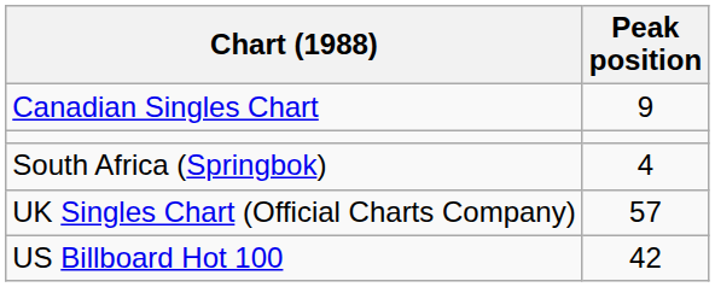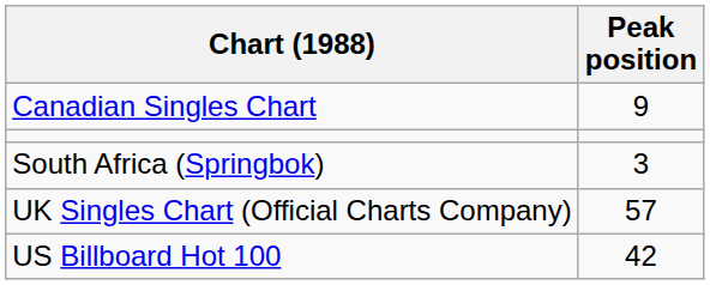South Africa (Springbok) | Peak position: 4 -> 3
